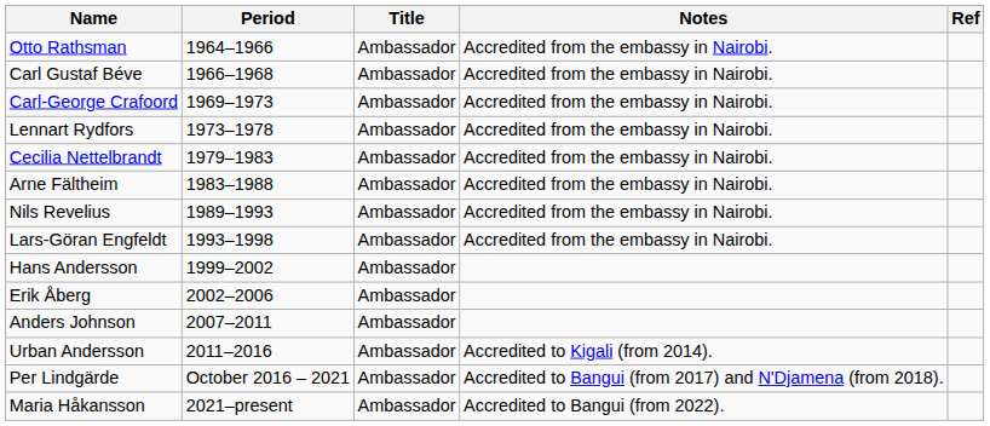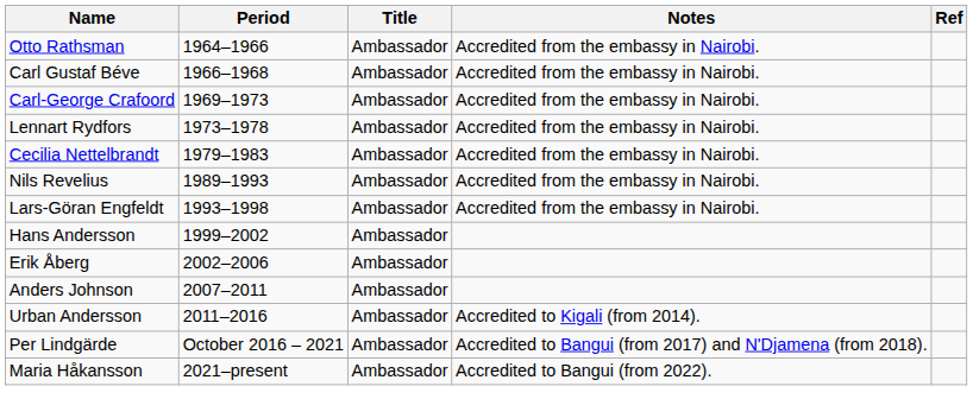- row: Arne Fältheim | 1983–1988 | Ambassador | Accredited from the embassy in Nairobi.
